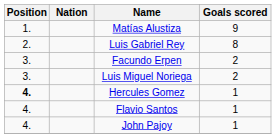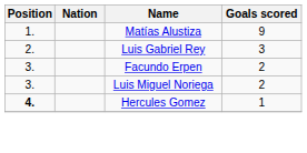Luis Gabriel Rey | Goals scored: 8 -> 3
- row: 4. | Flavio Santos | 1
- row: 4. | John Pajoy | 1
